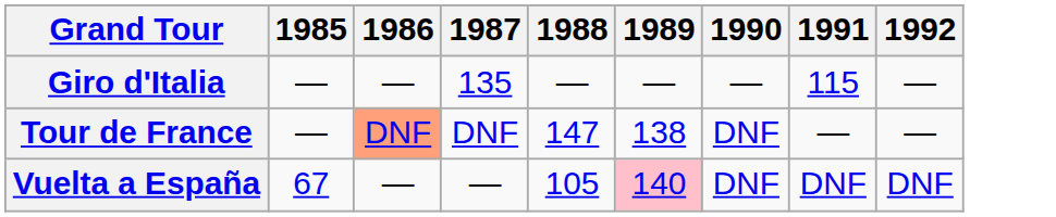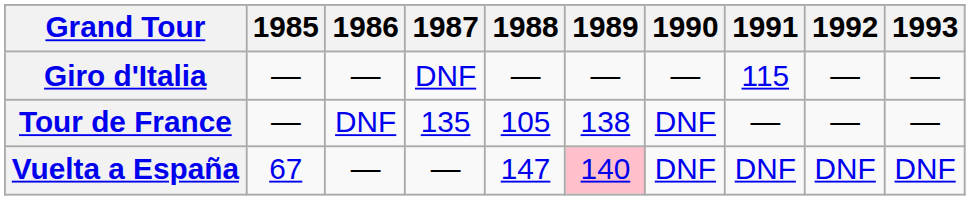+ column: 1993 | — | — | DNF
Giro d'Italia | 1987: 135 -> DNF
Tour de France | 1986: lightsalmon background -> no background
Tour de France | 1987: DNF -> 135
Tour de France | 1988: 147 -> 105
Vuelta a España | 1988: 105 -> 147
